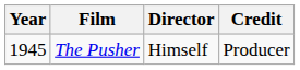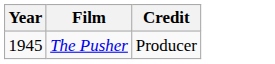- column: Director | Himself
